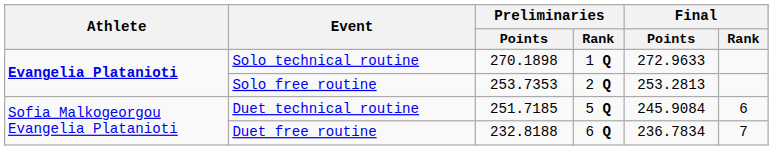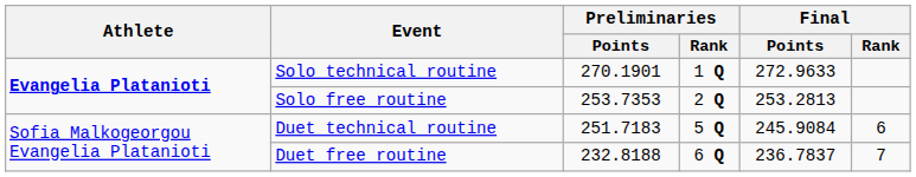Solo technical routine | Preliminaries / Points: 270.1898 -> 270.1901
Duet technical routine | Preliminaries / Points: 251.7185 -> 251.7183
Duet free routine | Final / Points: 236.7834 -> 236.7837
